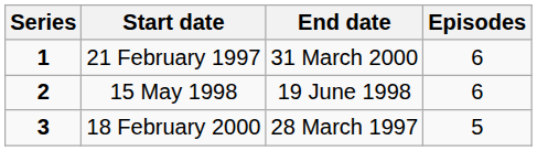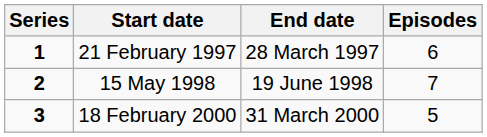21 February 1997 | End date: 31 March 2000 -> 28 March 1997
15 May 1998 | Episodes: 6 -> 7
18 February 2000 | End date: 28 March 1997 -> 31 March 2000
